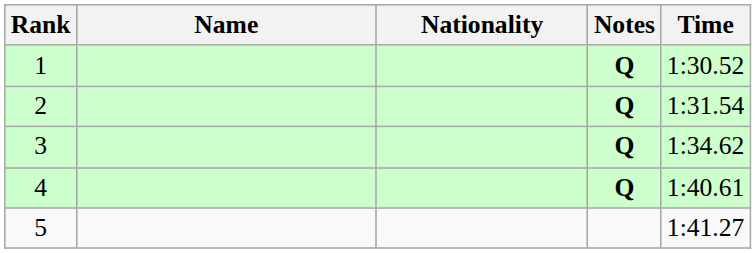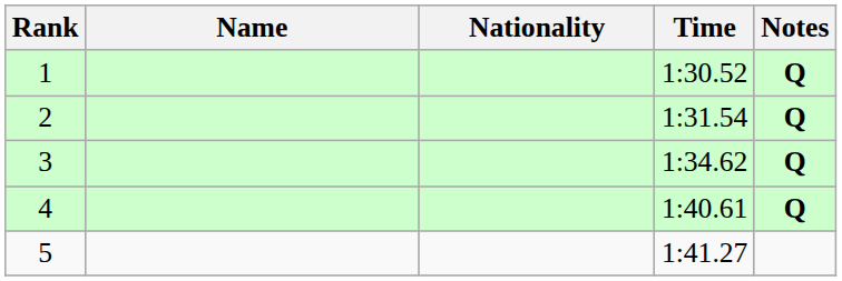columns swapped: Time <-> Notes
